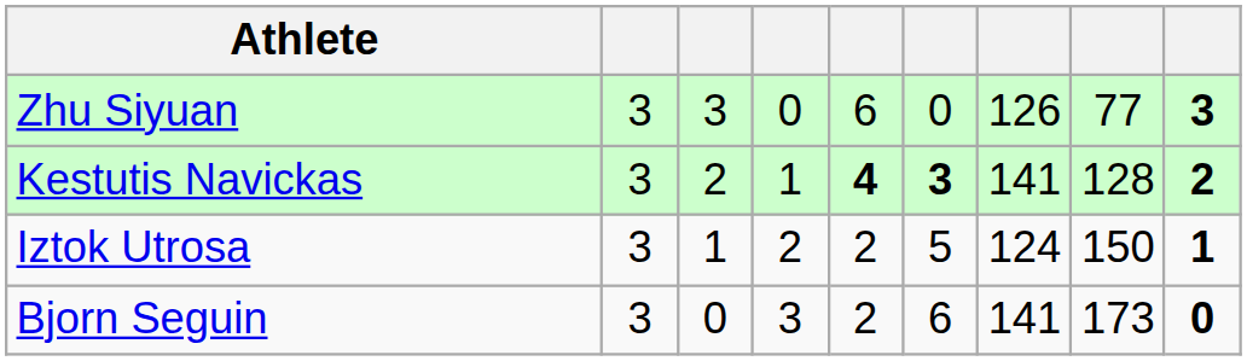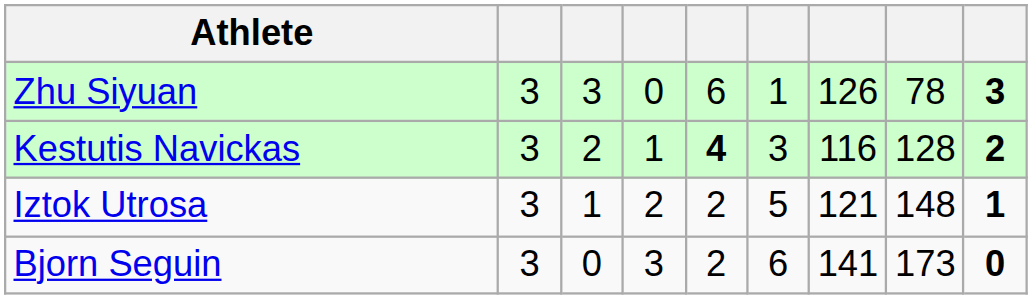Zhu Siyuan | column 6: 0 -> 1
Zhu Siyuan | column 8: 77 -> 78
Kestutis Navickas | column 6: bold -> normal
Kestutis Navickas | column 7: 141 -> 116
Iztok Utrosa | column 7: 124 -> 121
Iztok Utrosa | column 8: 150 -> 148
